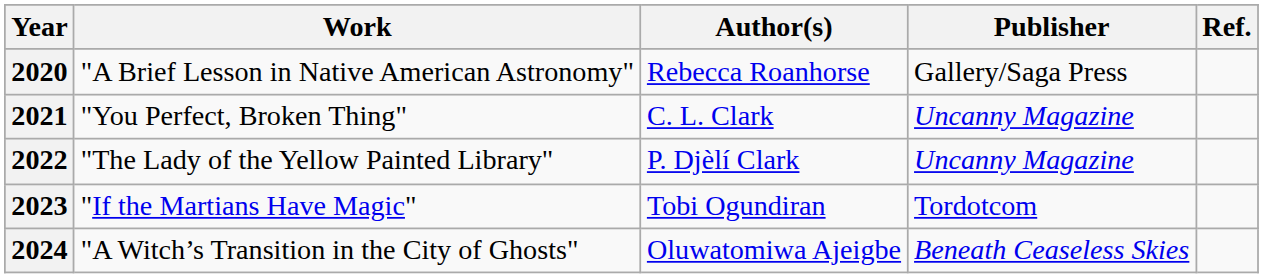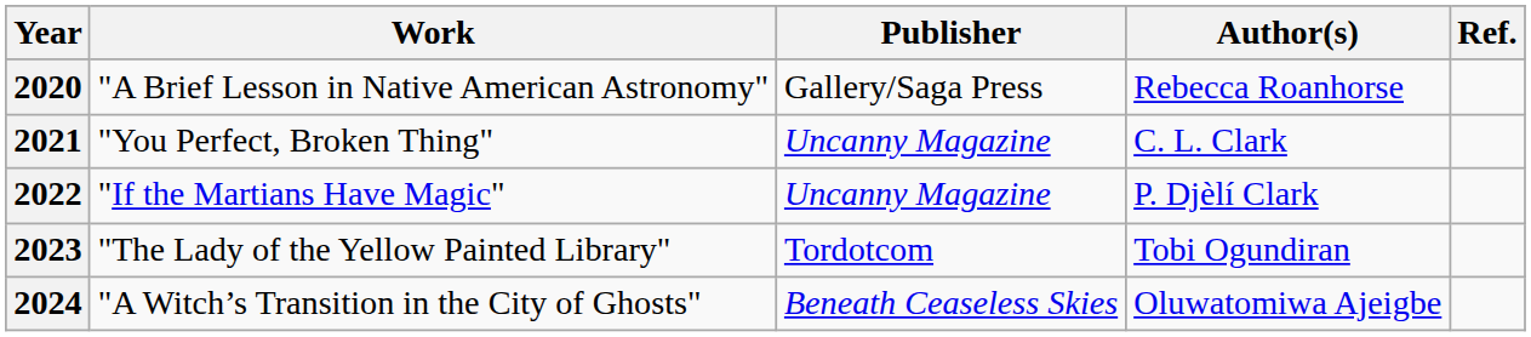columns swapped: Author(s) <-> Publisher
2022 | Work: "The Lady of the Yellow Painted Library" -> "If the Martians Have Magic"
2023 | Work: "If the Martians Have Magic" -> "The Lady of the Yellow Painted Library"
